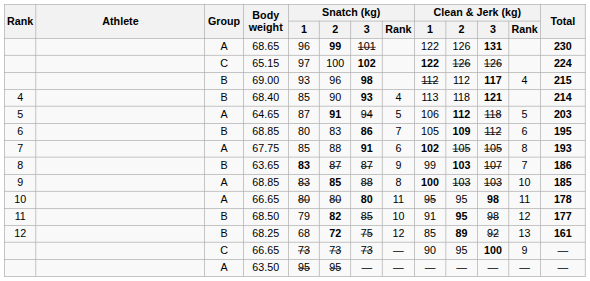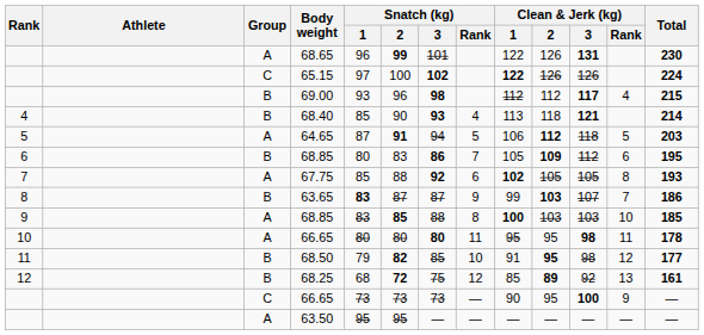67.75 | Snatch (kg) / 3: 91 -> 92
